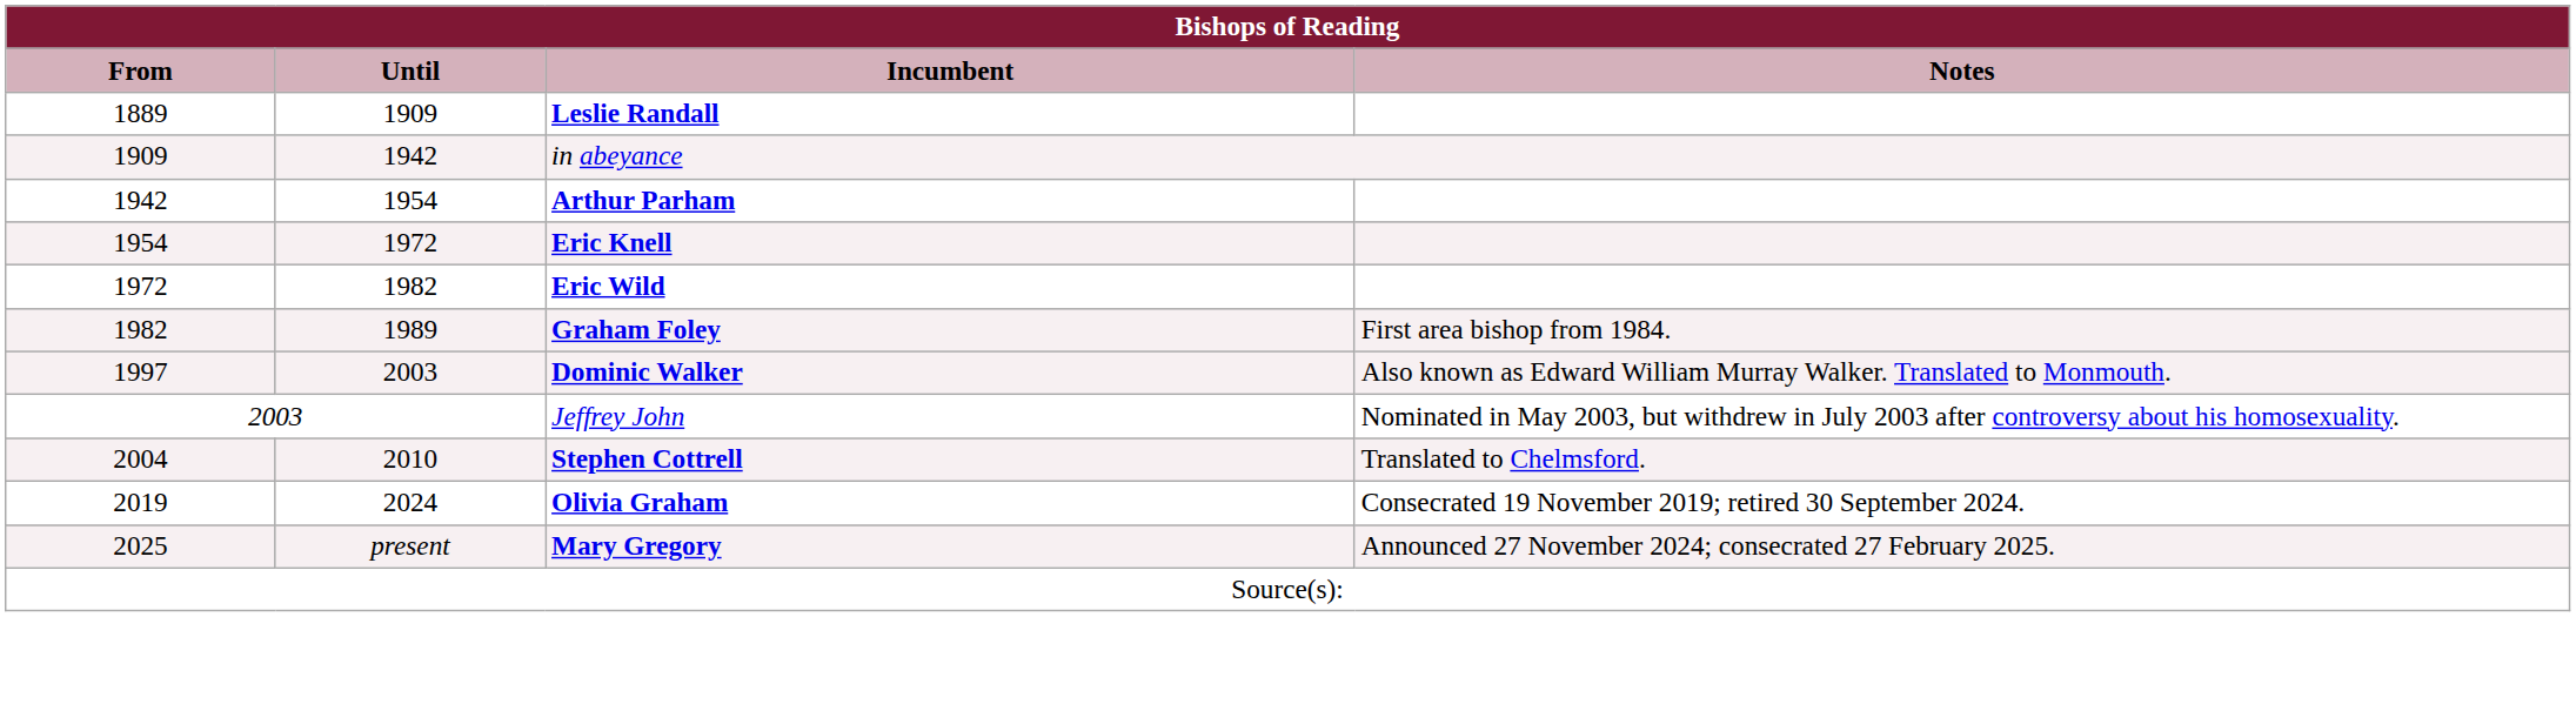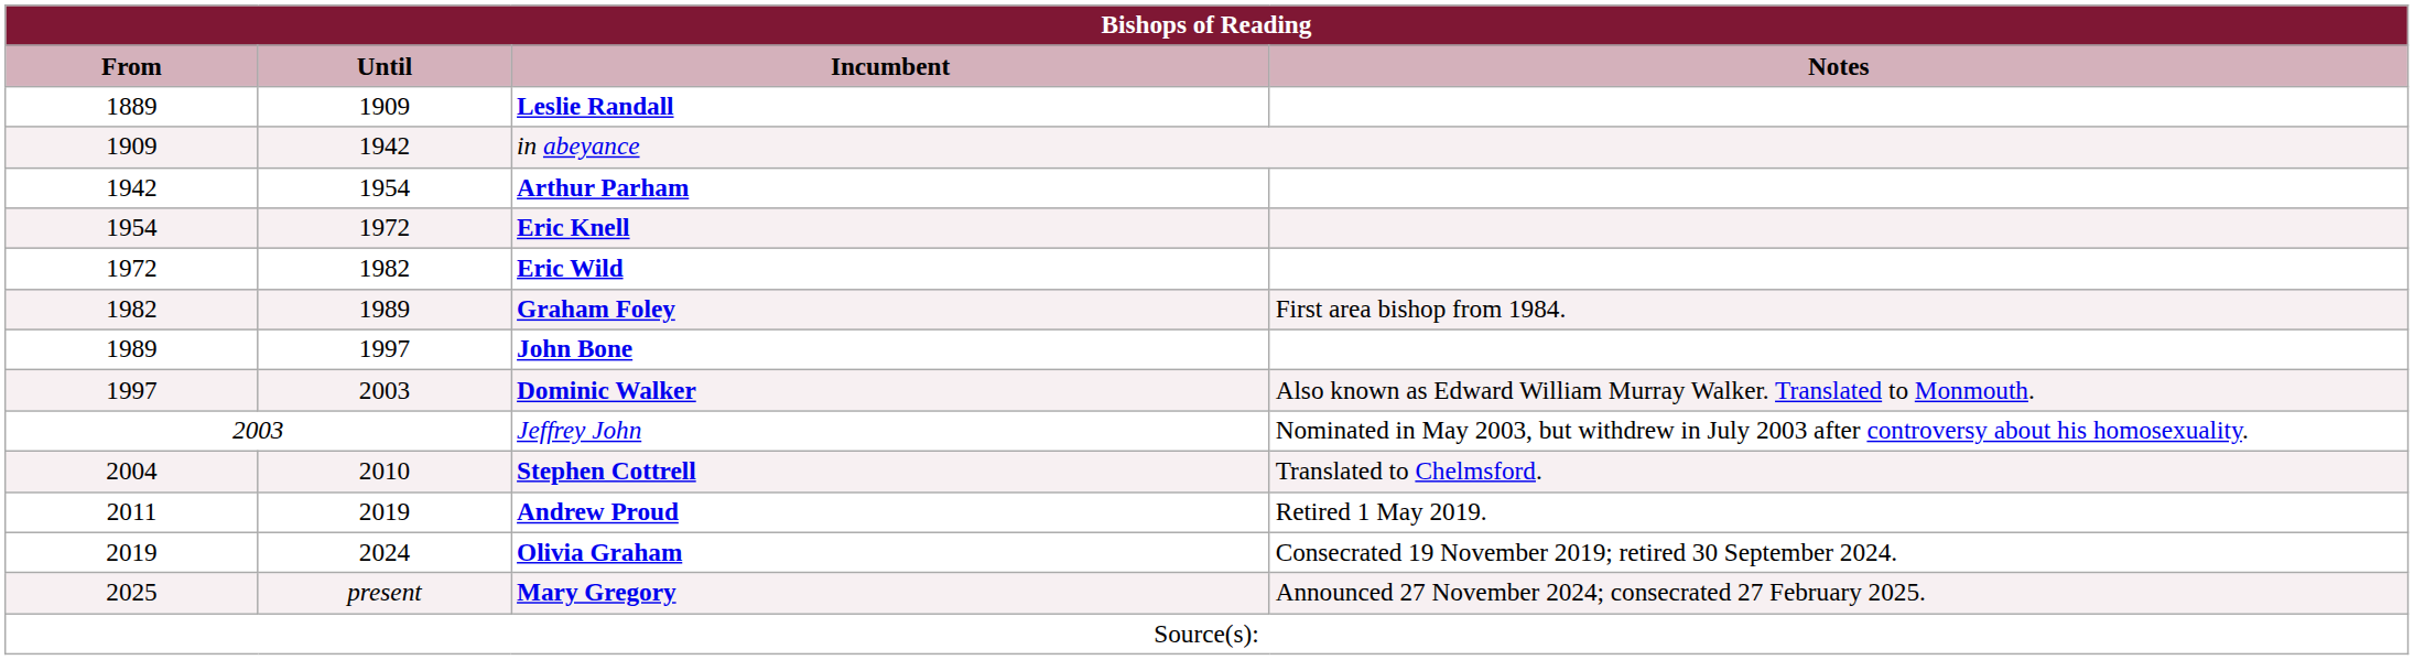+ row: 1989 | 1997 | John Bone
+ row: 2011 | 2019 | Andrew Proud | Retired 1 May 2019.
